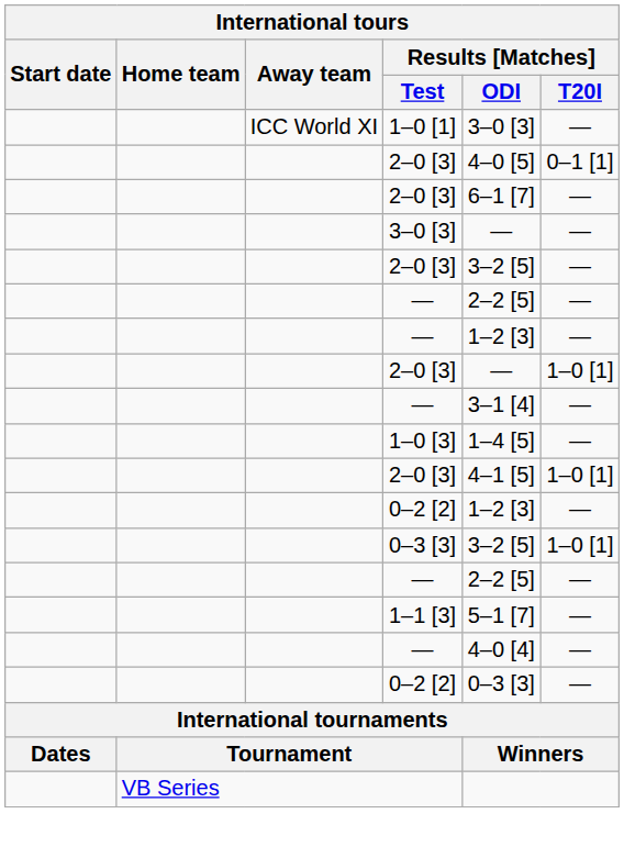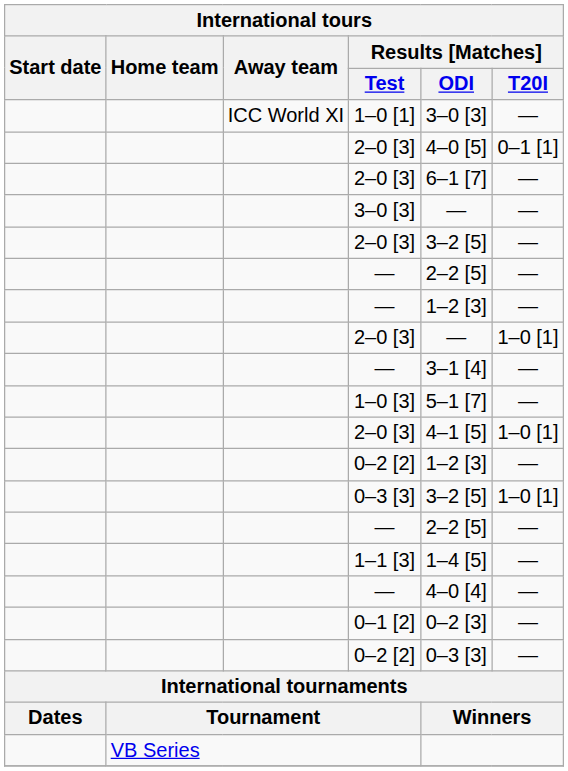1–0 [3] | Results [Matches] / ODI: 1–4 [5] -> 5–1 [7]
1–1 [3] | Results [Matches] / ODI: 5–1 [7] -> 1–4 [5]
+ row: 0–1 [2] | 0–2 [3] | —
